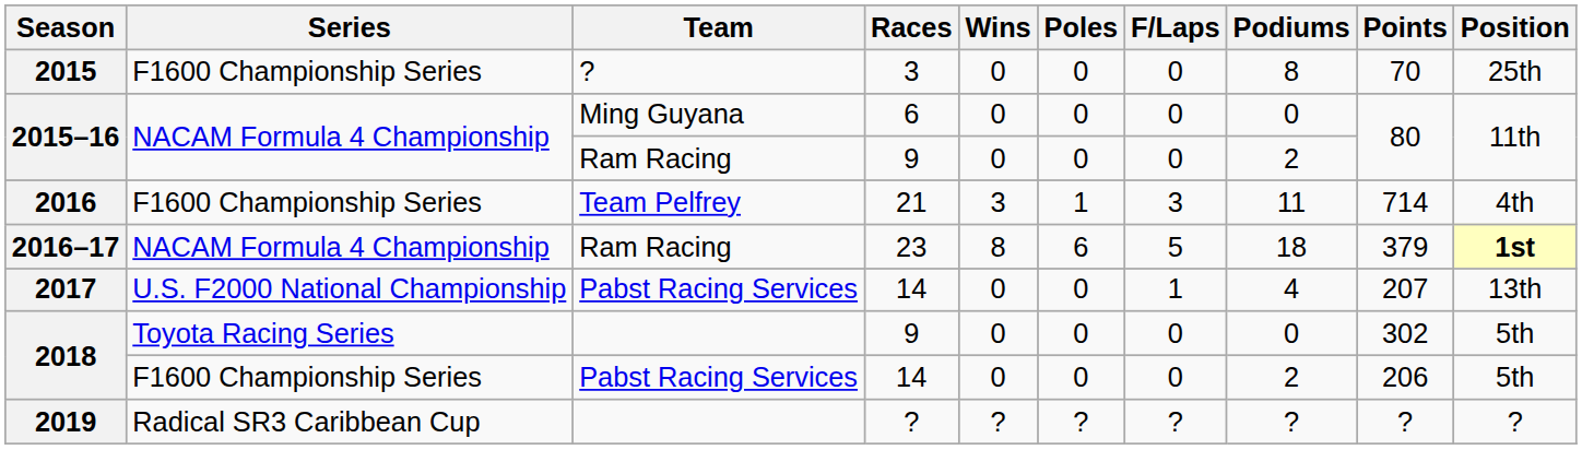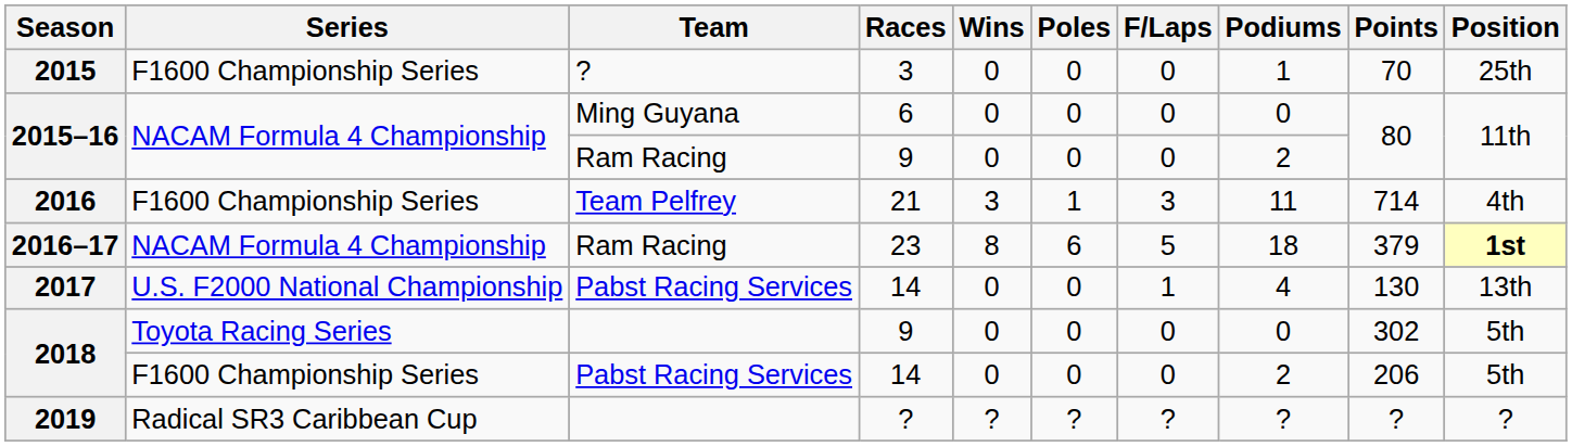2015 | Podiums: 8 -> 1
2017 | Points: 207 -> 130
